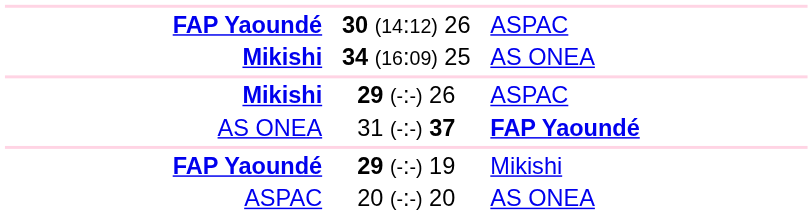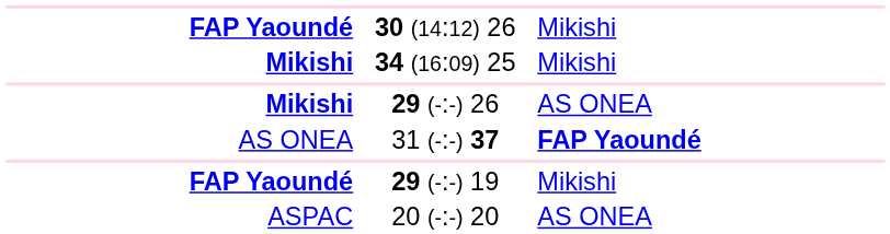30 (14:12) 26 | column 3: ASPAC -> Mikishi
34 (16:09) 25 | column 3: AS ONEA -> Mikishi
29 (-:-) 26 | column 3: ASPAC -> AS ONEA
